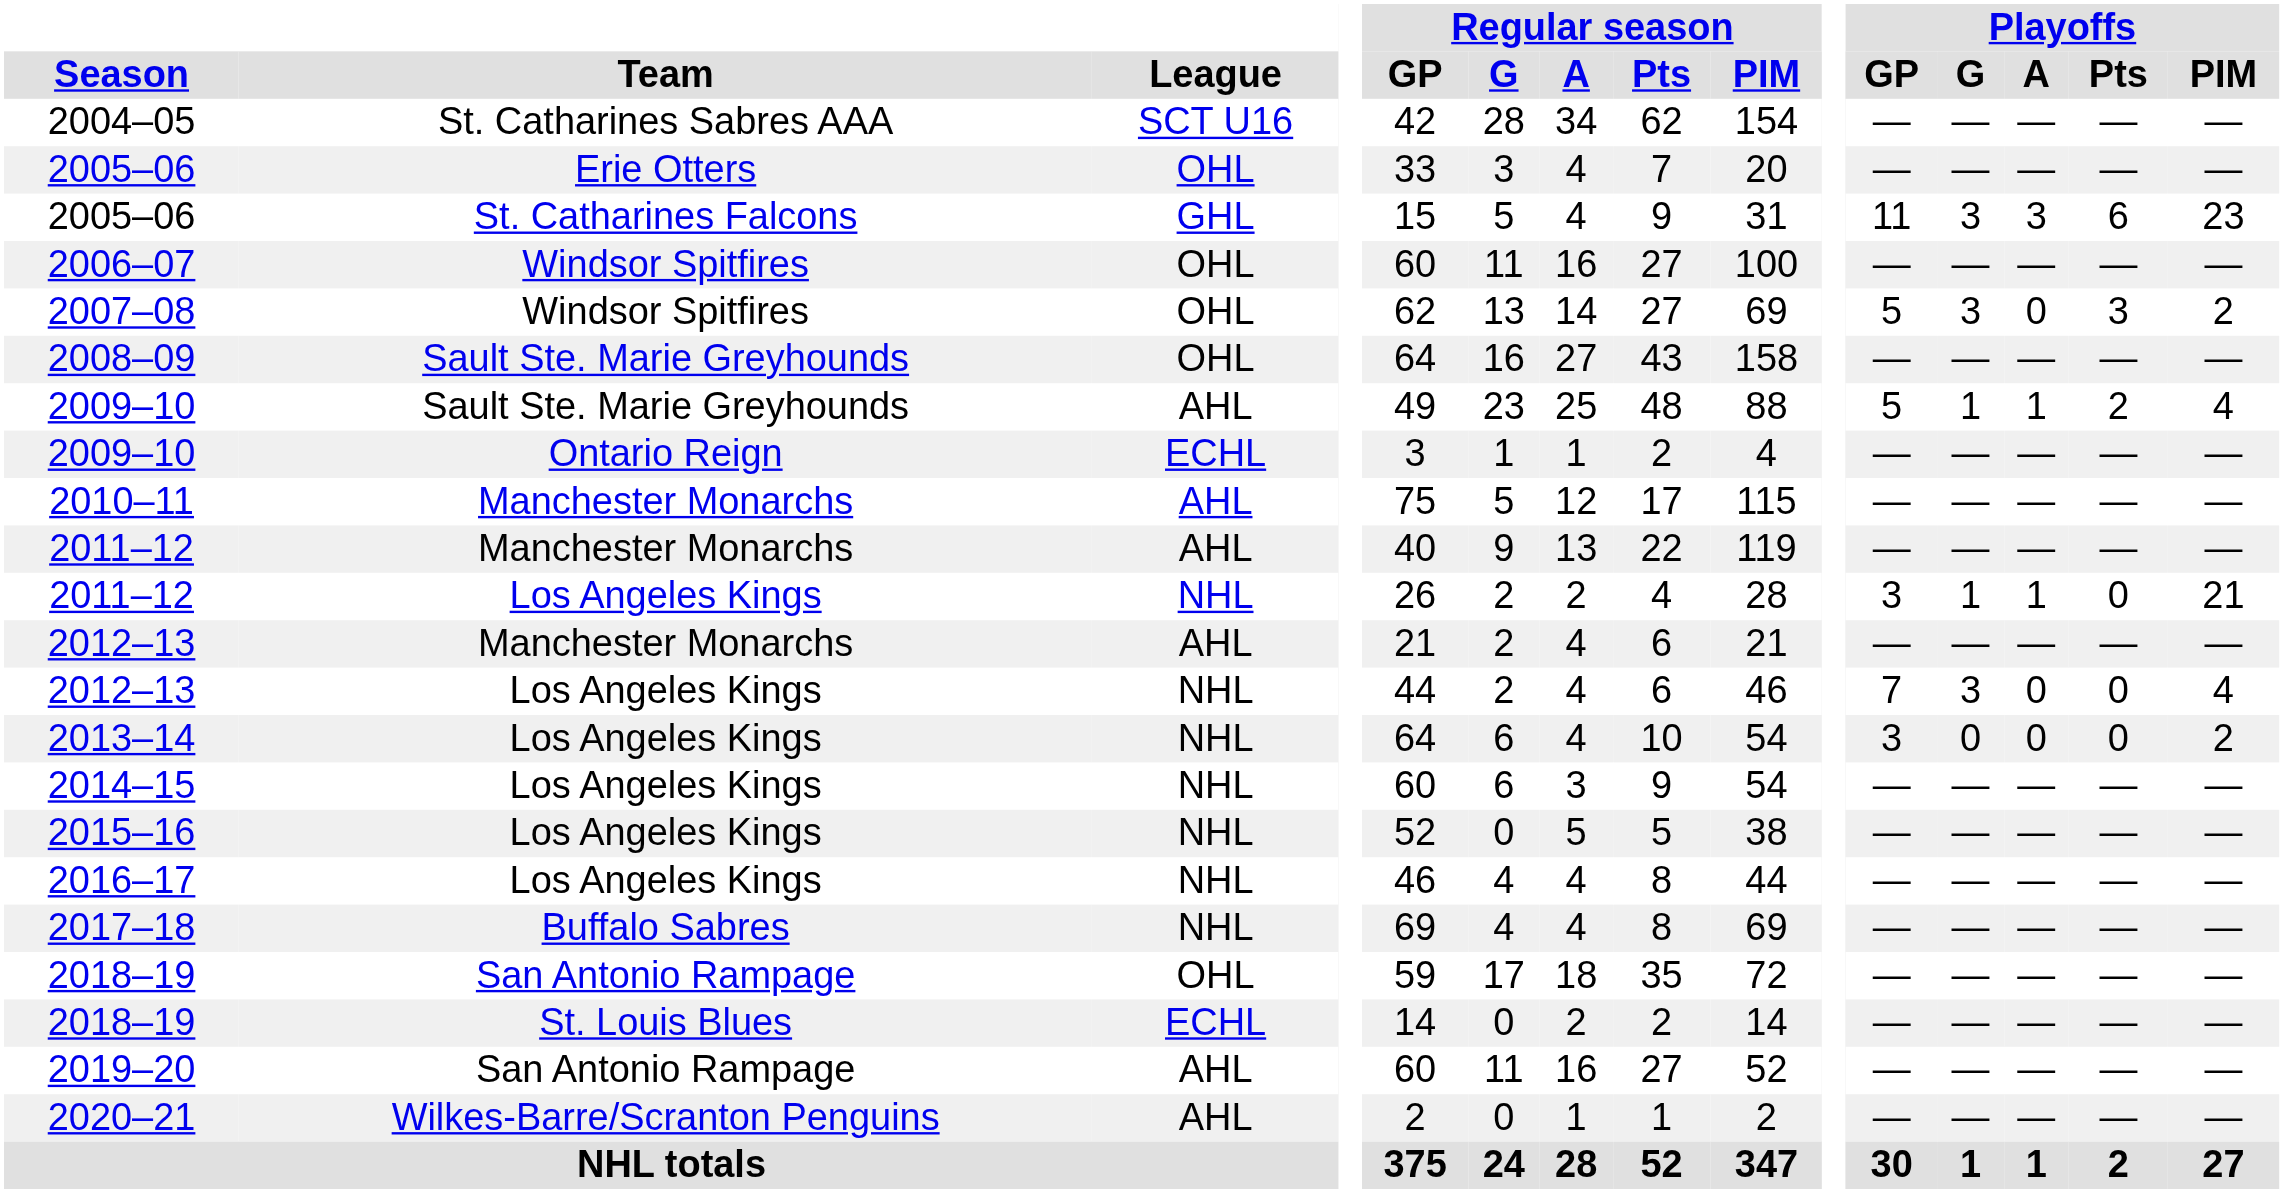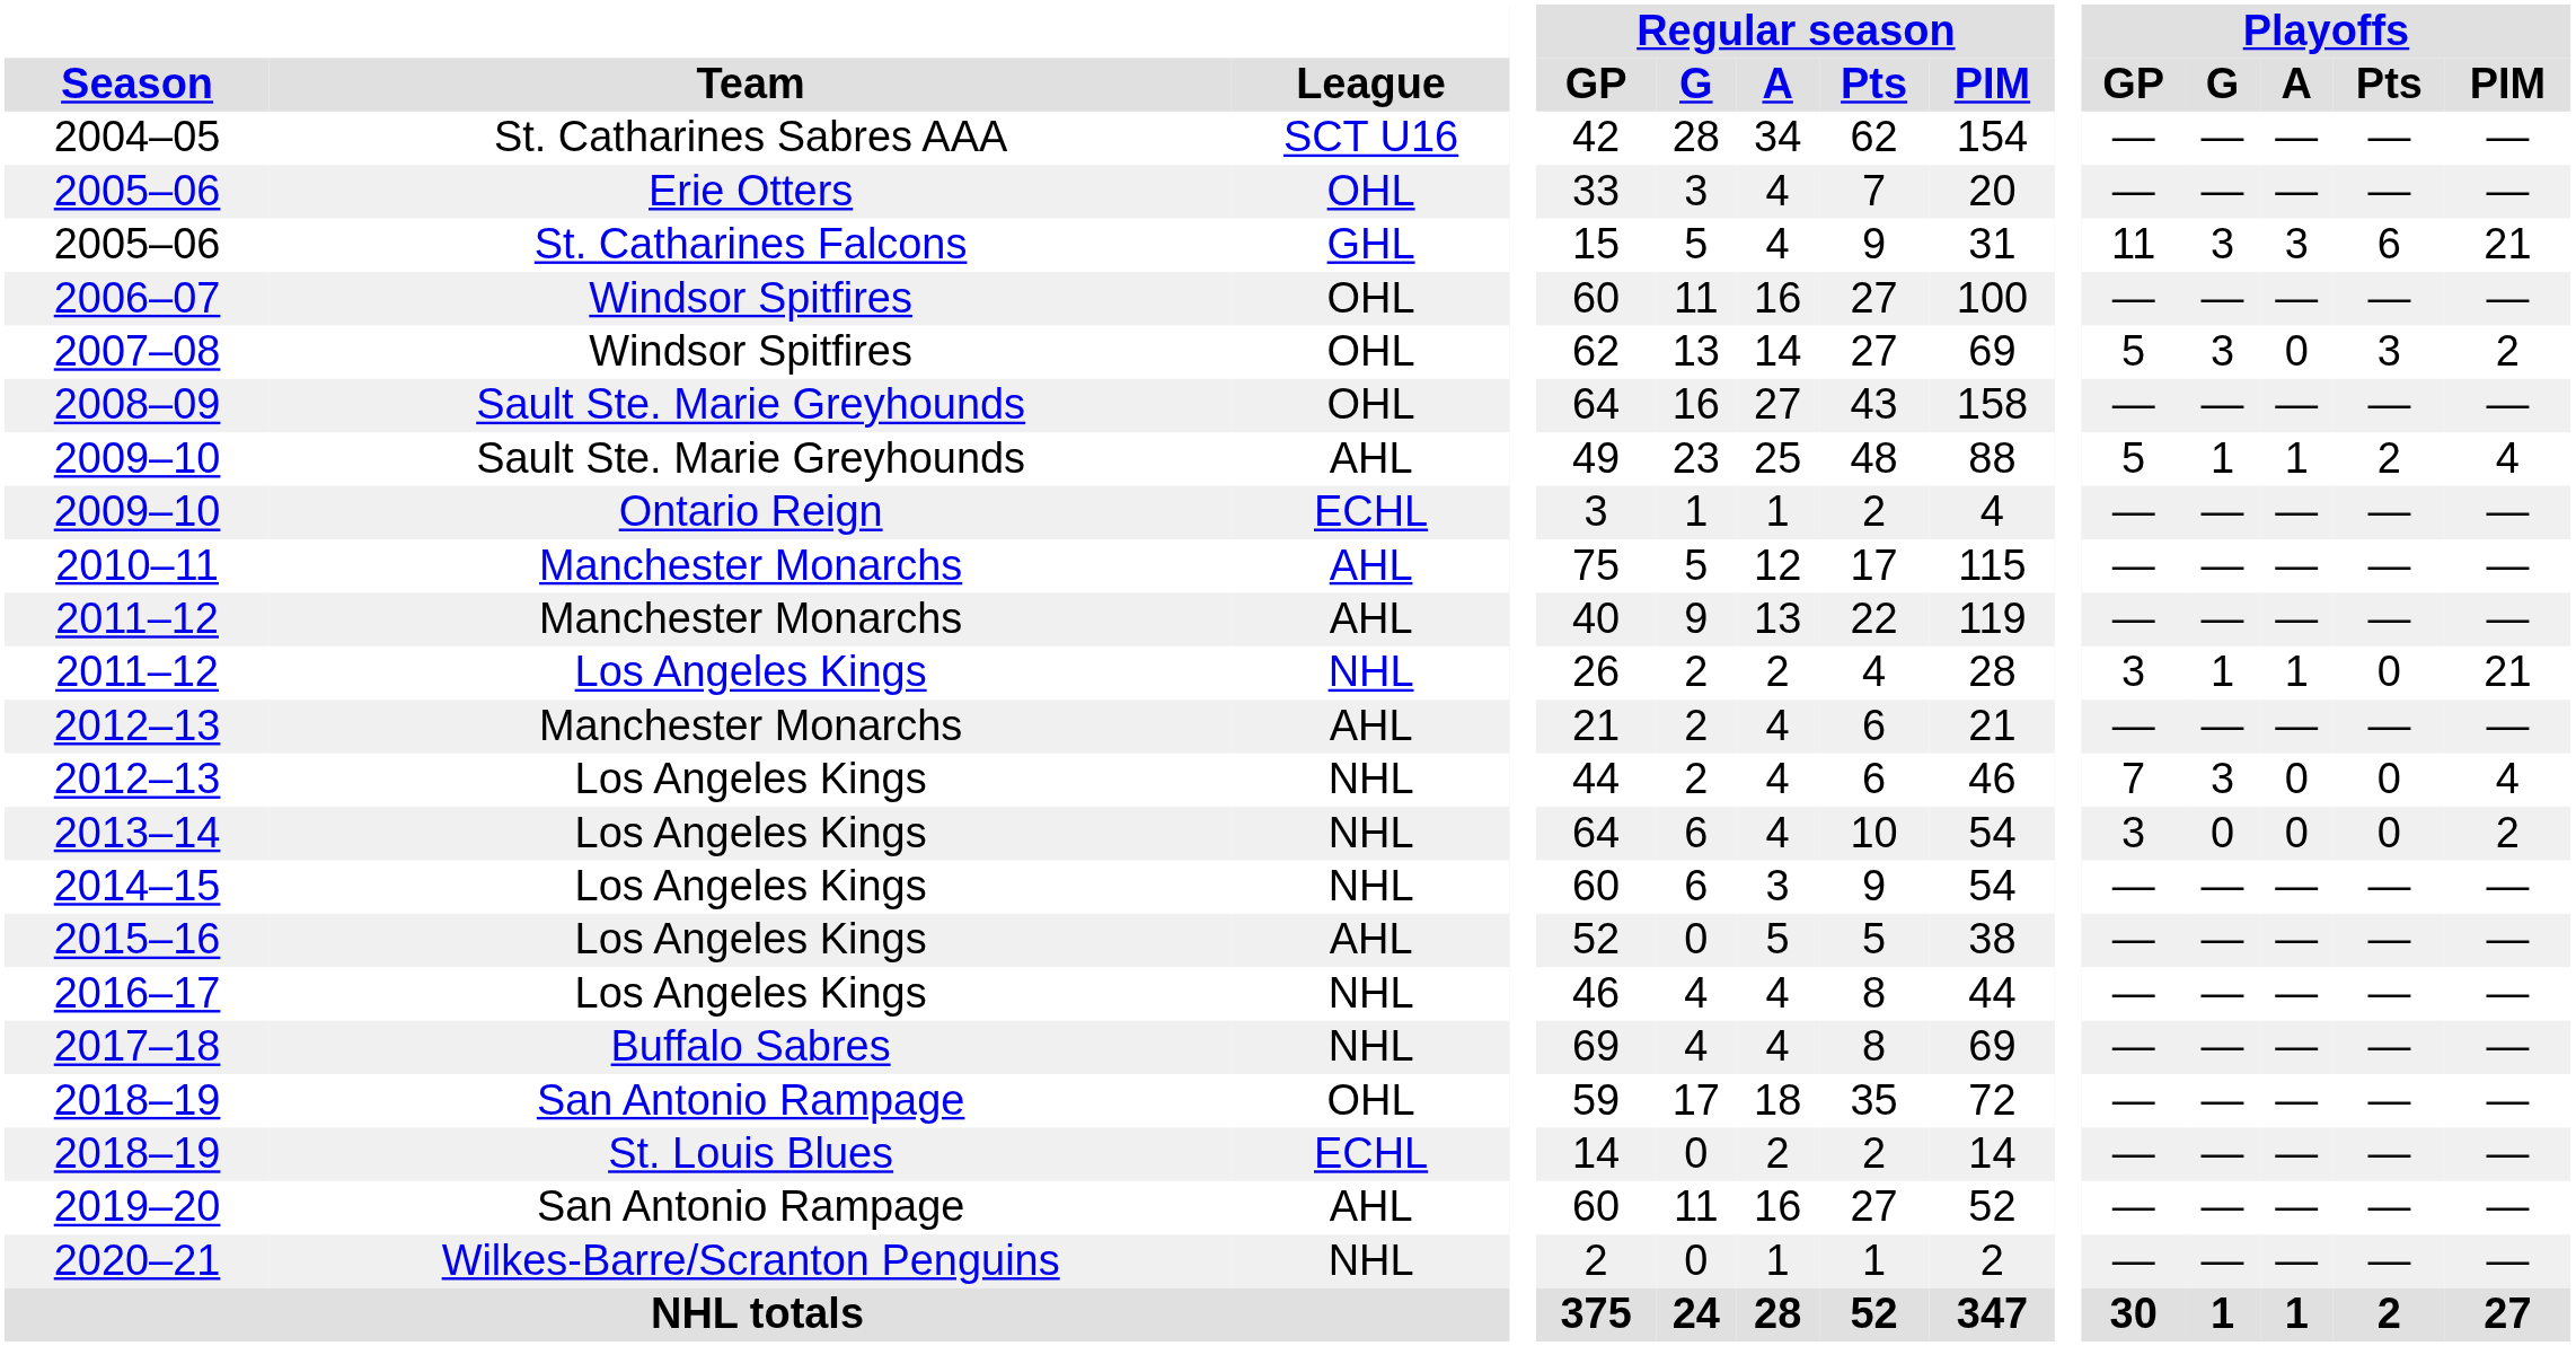2005–06 / St. Catharines Falcons | Playoffs / PIM: 23 -> 21
2015–16 | League: NHL -> AHL
2020–21 | League: AHL -> NHL
